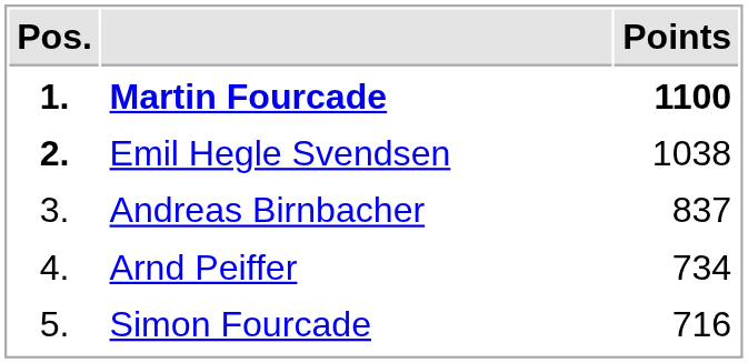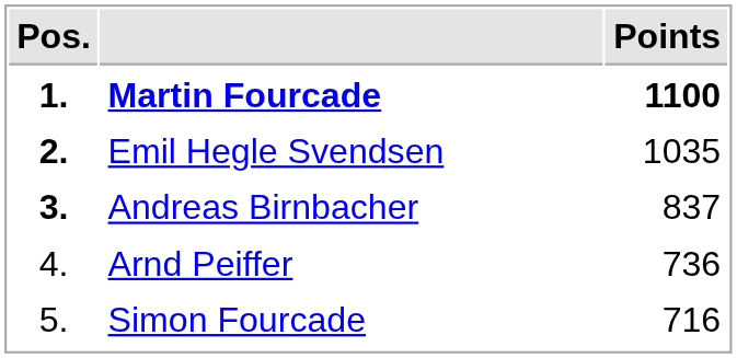Emil Hegle Svendsen | Points: 1038 -> 1035
Andreas Birnbacher | Pos.: normal -> bold
Arnd Peiffer | Points: 734 -> 736
